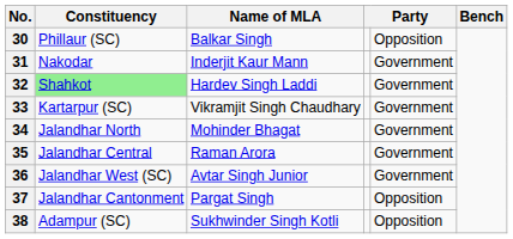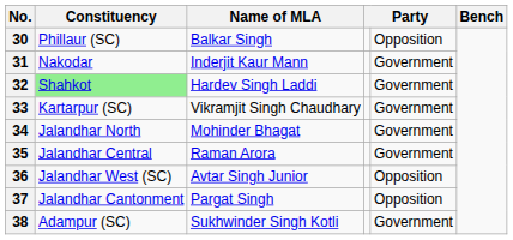36 | column 5: Government -> Opposition
38 | column 5: Opposition -> Government
